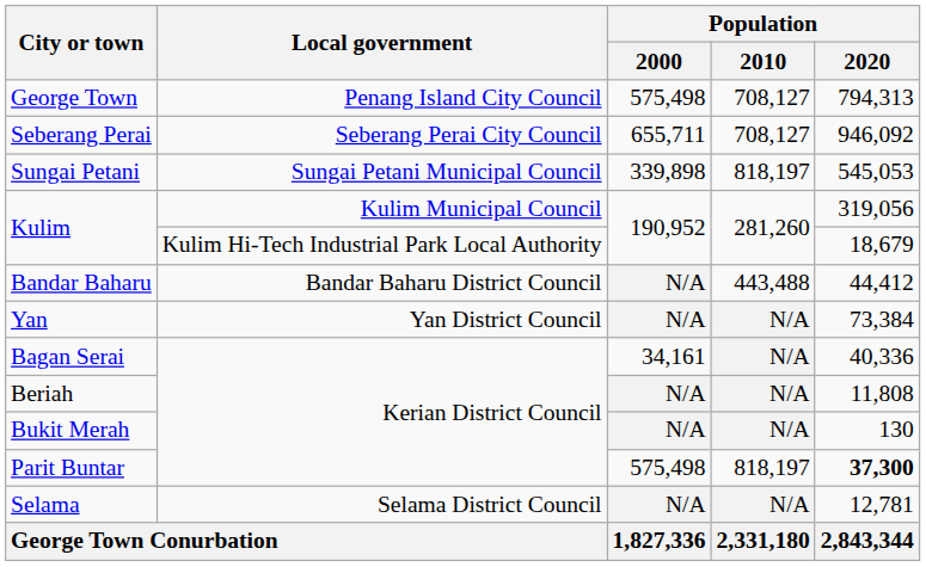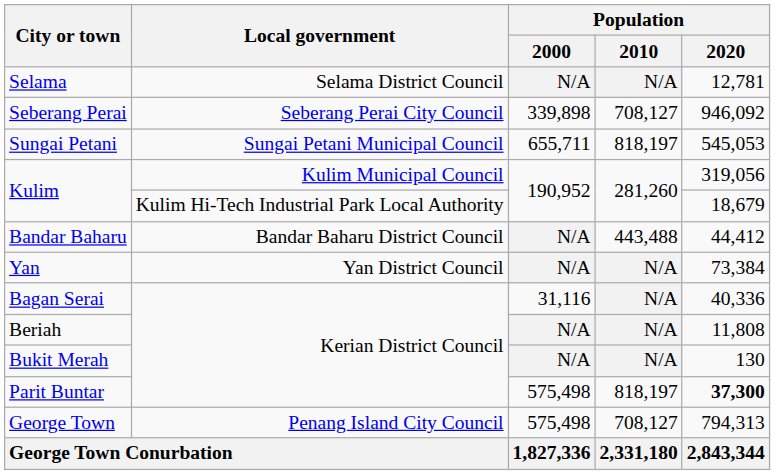rows swapped: George Town <-> Selama
Seberang Perai | Population / 2000: 655,711 -> 339,898
Sungai Petani | Population / 2000: 339,898 -> 655,711
Bagan Serai | Population / 2000: 34,161 -> 31,116
